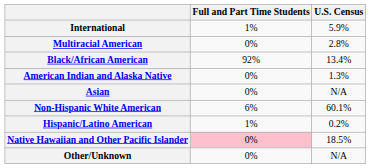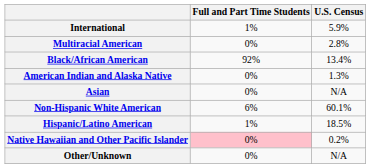Hispanic/Latino American | U.S. Census: 0.2% -> 18.5%
Native Hawaiian and Other Pacific Islander | U.S. Census: 18.5% -> 0.2%
